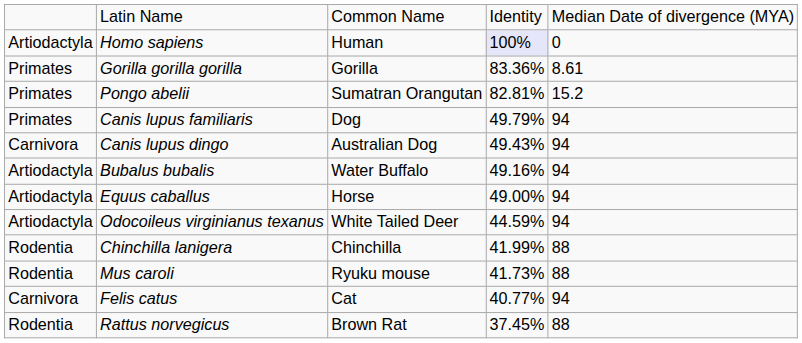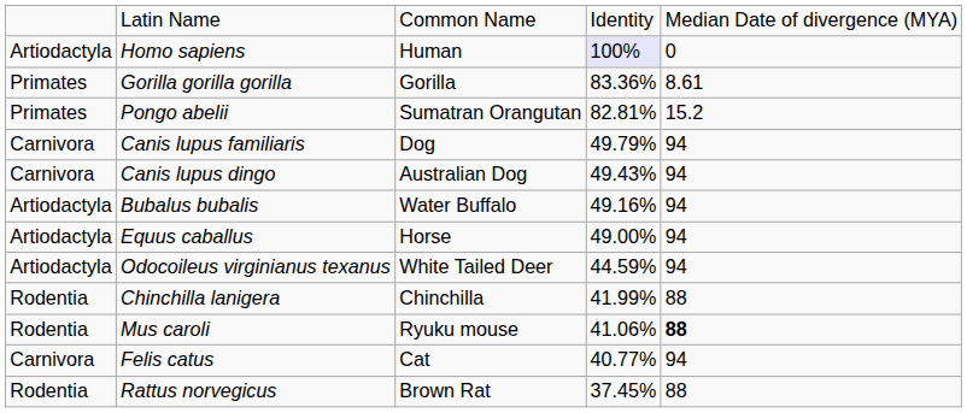Canis lupus familiaris | column 1: Primates -> Carnivora
Mus caroli | column 4: 41.73% -> 41.06%
Mus caroli | column 5: normal -> bold
